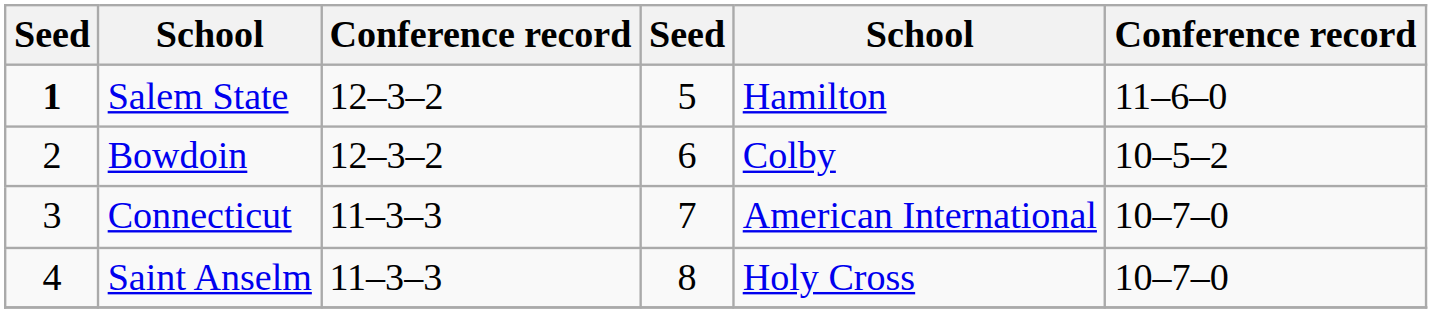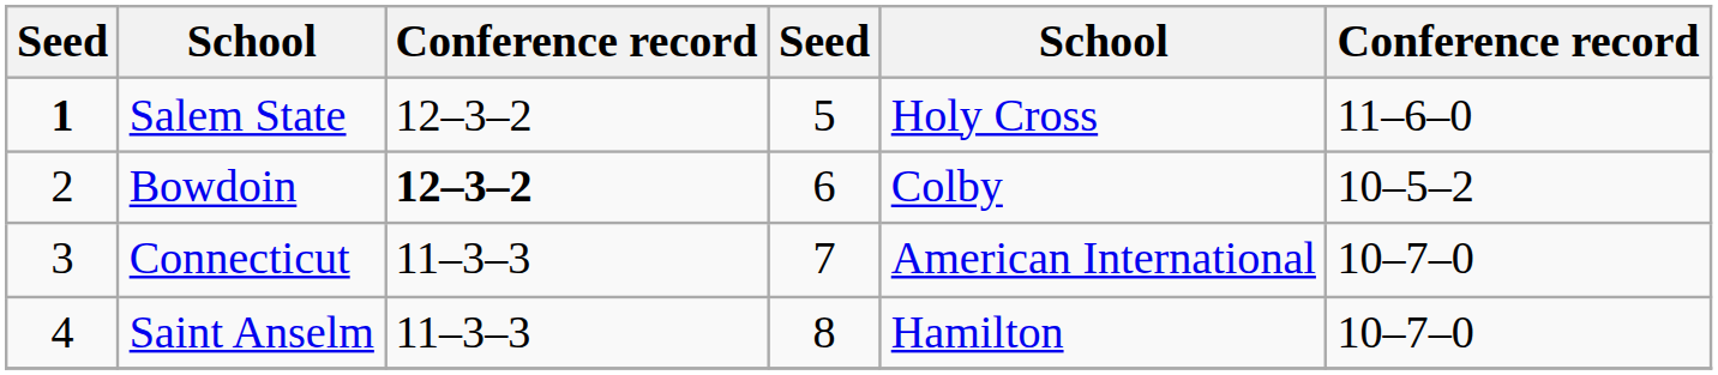Salem State | column 5: Hamilton -> Holy Cross
Bowdoin | column 3: normal -> bold
Saint Anselm | column 5: Holy Cross -> Hamilton
